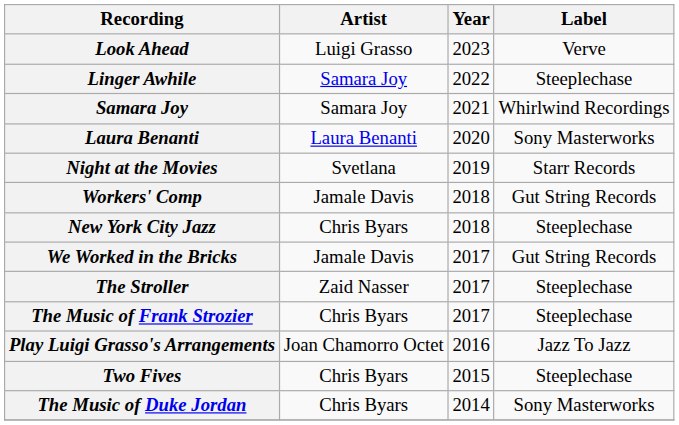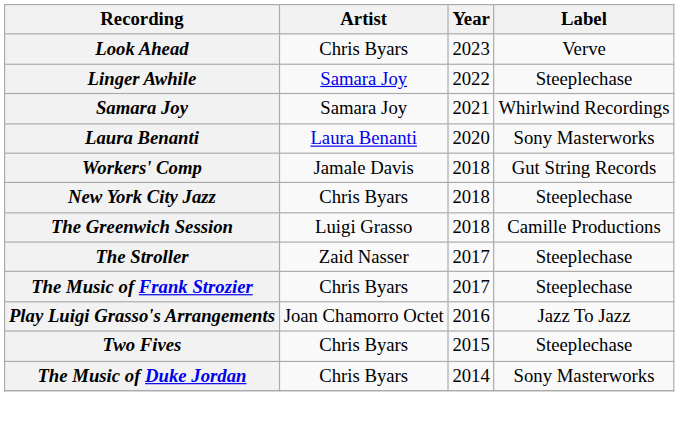Look Ahead | Artist: Luigi Grasso -> Chris Byars
- row: Night at the Movies | Svetlana | 2019 | Starr Records
+ row: The Greenwich Session | Luigi Grasso | 2018 | Camille Productions
- row: We Worked in the Bricks | Jamale Davis | 2017 | Gut String Records
